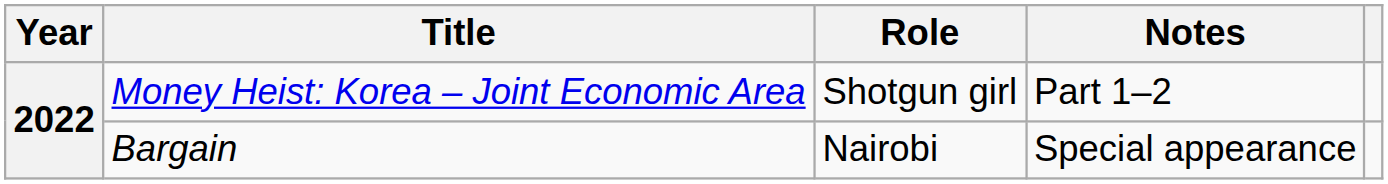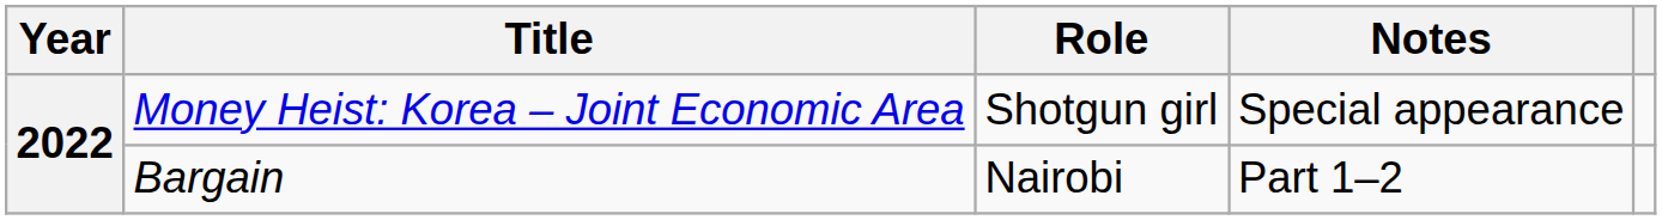Money Heist: Korea – Joint Economic Area | Notes: Part 1–2 -> Special appearance
Bargain | Notes: Special appearance -> Part 1–2
